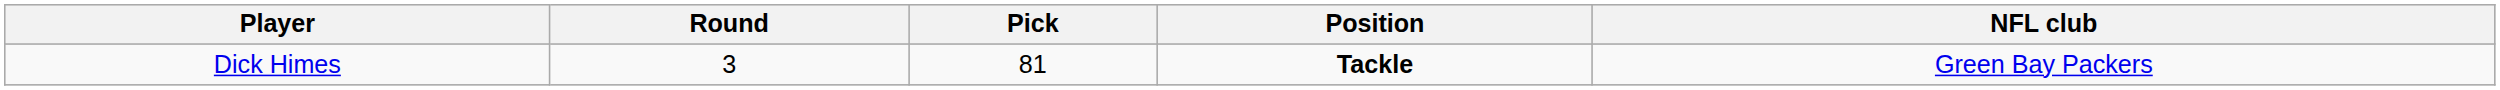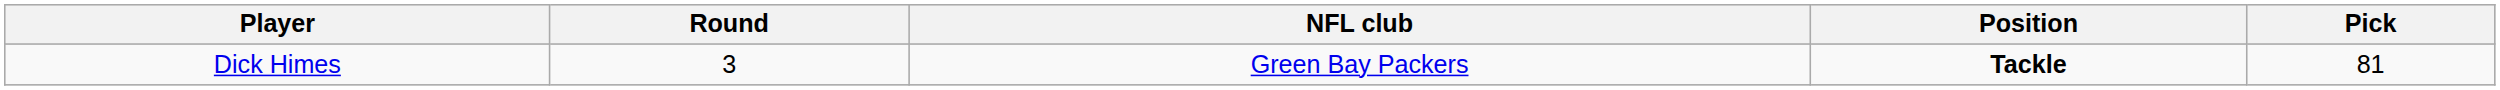columns swapped: Pick <-> NFL club
